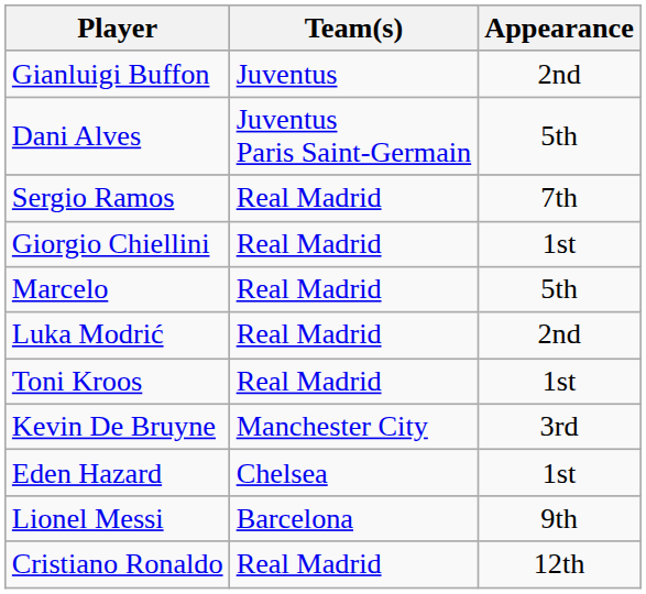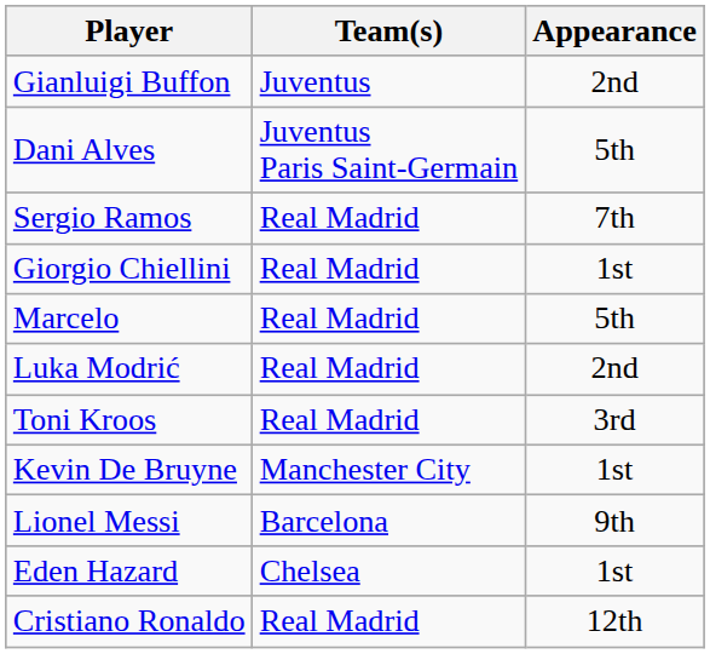Toni Kroos | Appearance: 1st -> 3rd
Kevin De Bruyne | Appearance: 3rd -> 1st
rows swapped: Eden Hazard <-> Lionel Messi
